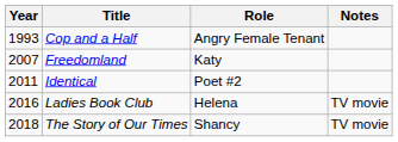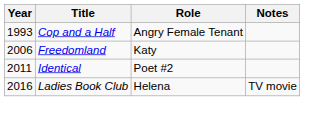Freedomland | Year: 2007 -> 2006
- row: 2018 | The Story of Our Times | Shancy | TV movie
